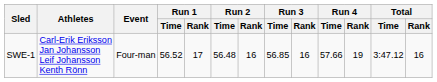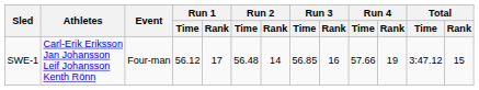SWE-1 | Run 1 / Time: 56.52 -> 56.12
SWE-1 | Run 2 / Rank: 16 -> 14
SWE-1 | Total / Rank: 16 -> 15
